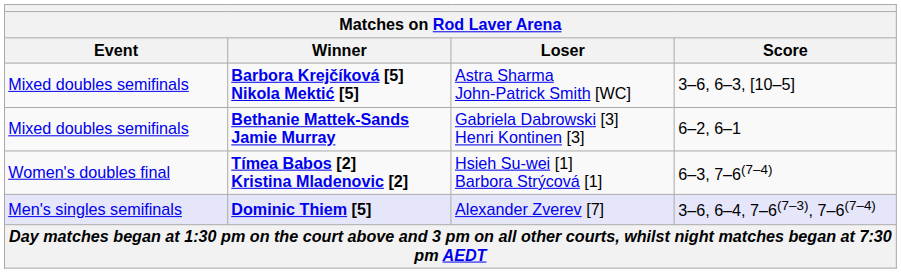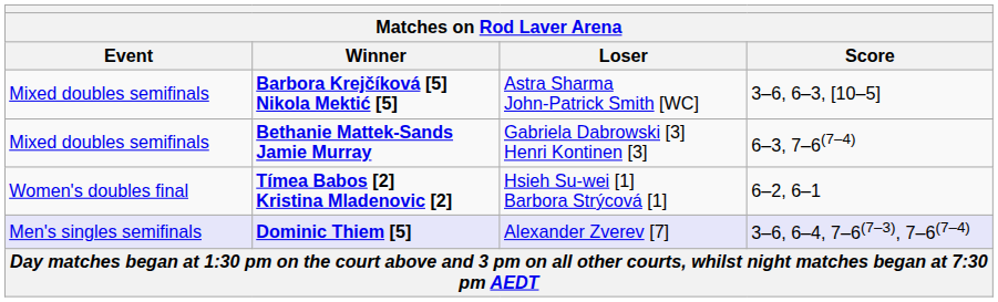Bethanie Mattek-Sands Jamie Murray | Score: 6–2, 6–1 -> 6–3, 7–6(7–4)
Tímea Babos [2] Kristina Mladenovic [2] | Score: 6–3, 7–6(7–4) -> 6–2, 6–1
